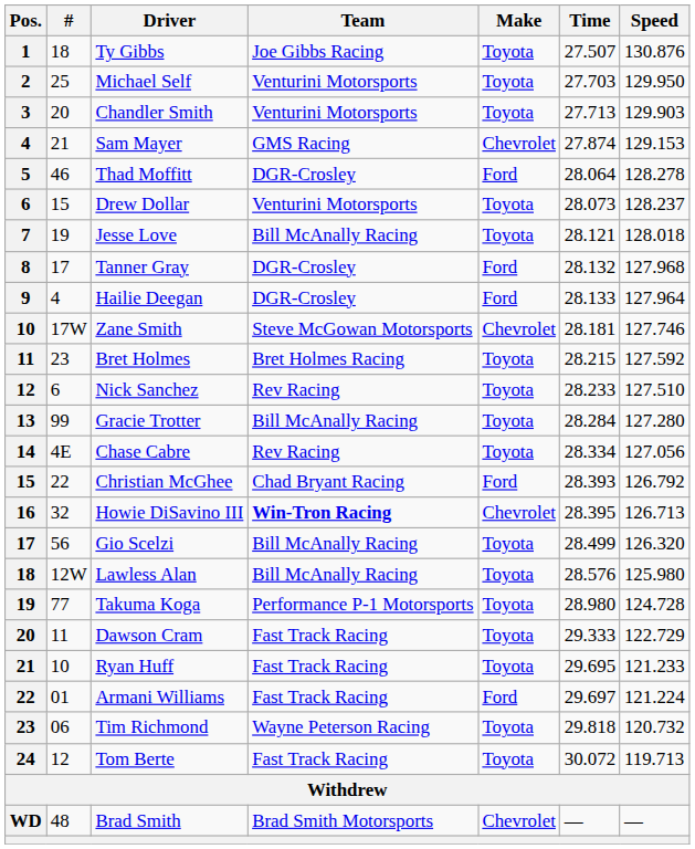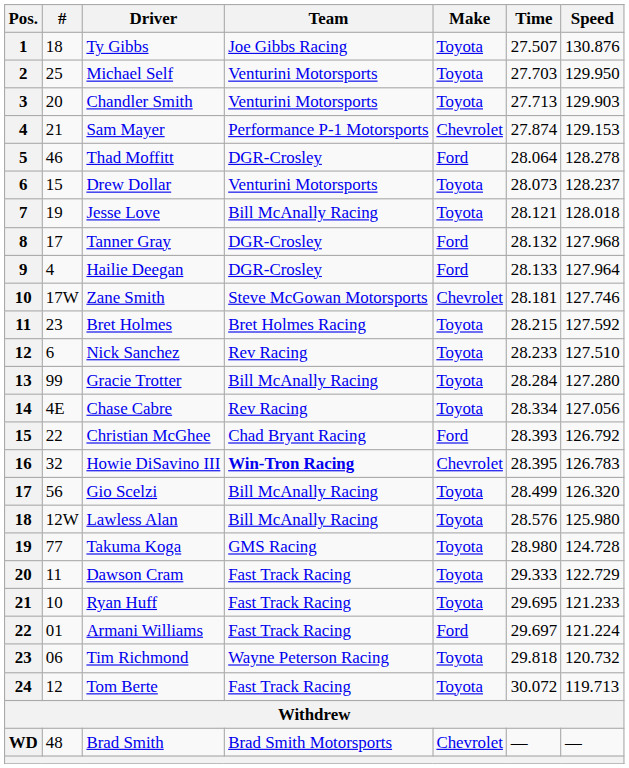Sam Mayer | Team: GMS Racing -> Performance P-1 Motorsports
Howie DiSavino III | Speed: 126.713 -> 126.783
Takuma Koga | Team: Performance P-1 Motorsports -> GMS Racing
